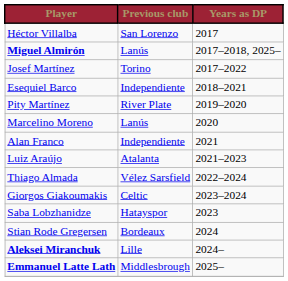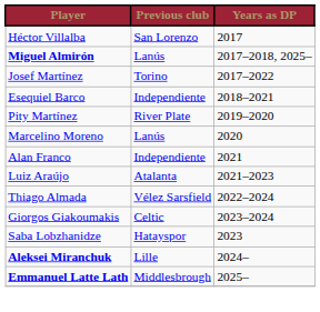- row: Stian Rode Gregersen | Bordeaux | 2024
